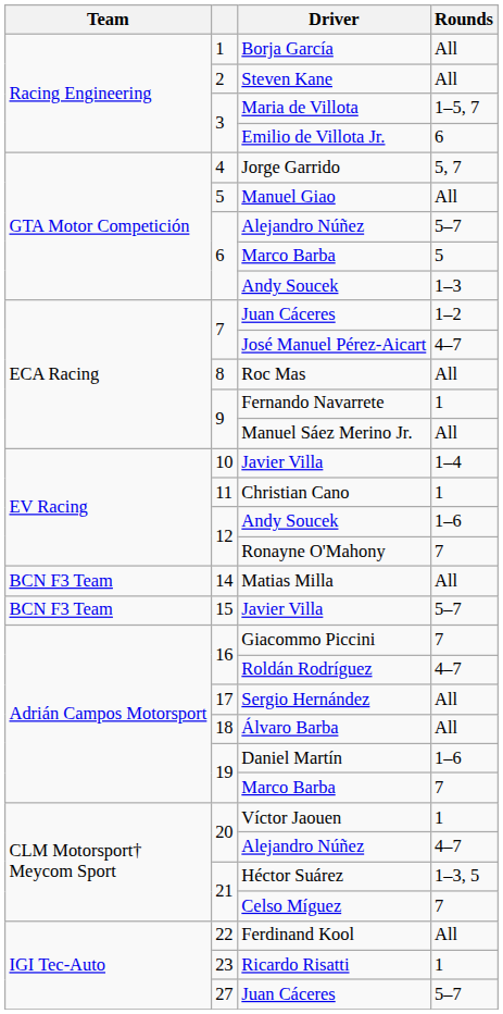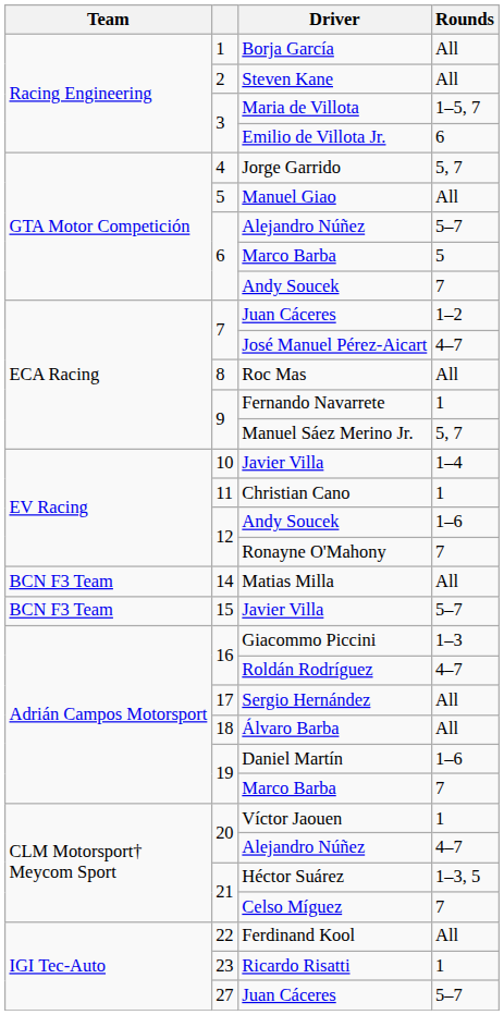6 / Andy Soucek | Rounds: 1–3 -> 7
Manuel Sáez Merino Jr. | Rounds: All -> 5, 7
Giacommo Piccini | Rounds: 7 -> 1–3
